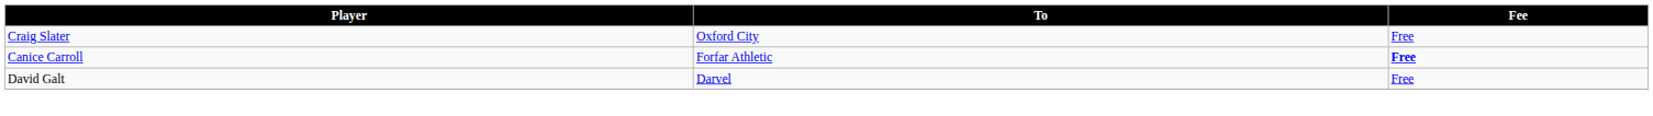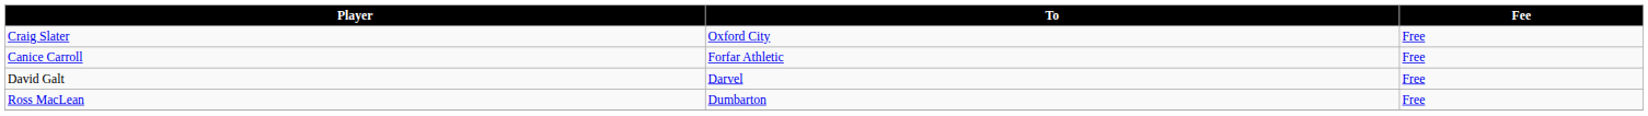Canice Carroll | Fee: bold -> normal
+ row: Ross MacLean | Dumbarton | Free
